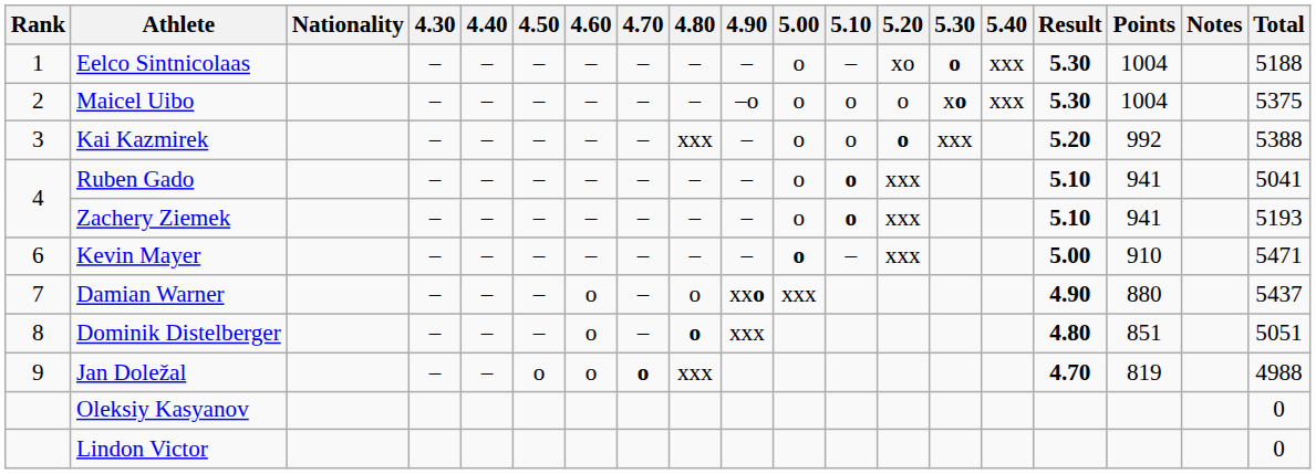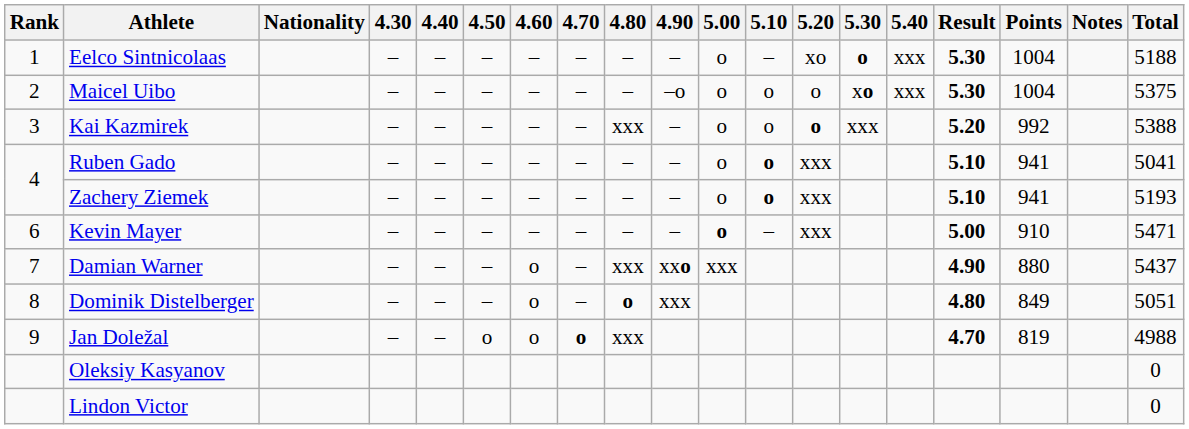Damian Warner | 4.80: o -> xxx
Dominik Distelberger | Points: 851 -> 849
